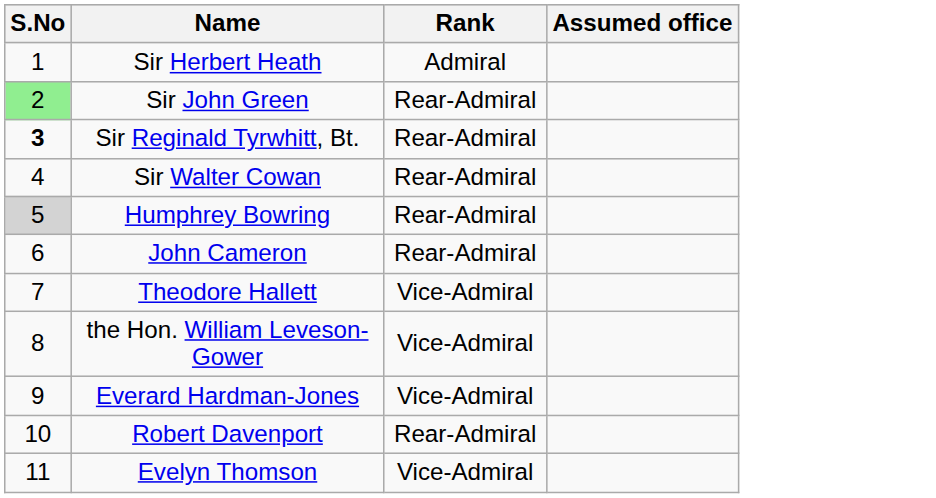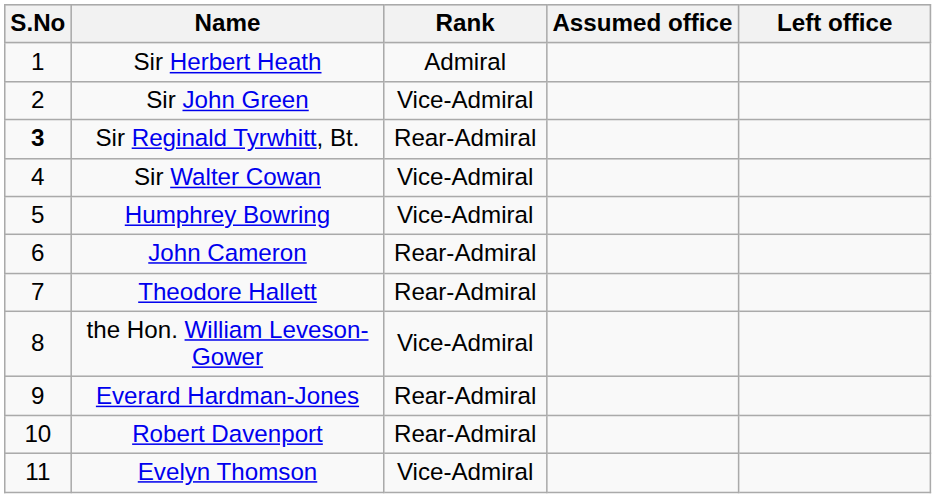+ column: Left office
Sir John Green | S.No: lightgreen background -> no background
Sir John Green | Rank: Rear-Admiral -> Vice-Admiral
Sir Walter Cowan | Rank: Rear-Admiral -> Vice-Admiral
Humphrey Bowring | S.No: lightgrey background -> no background
Humphrey Bowring | Rank: Rear-Admiral -> Vice-Admiral
Theodore Hallett | Rank: Vice-Admiral -> Rear-Admiral
Everard Hardman-Jones | Rank: Vice-Admiral -> Rear-Admiral
